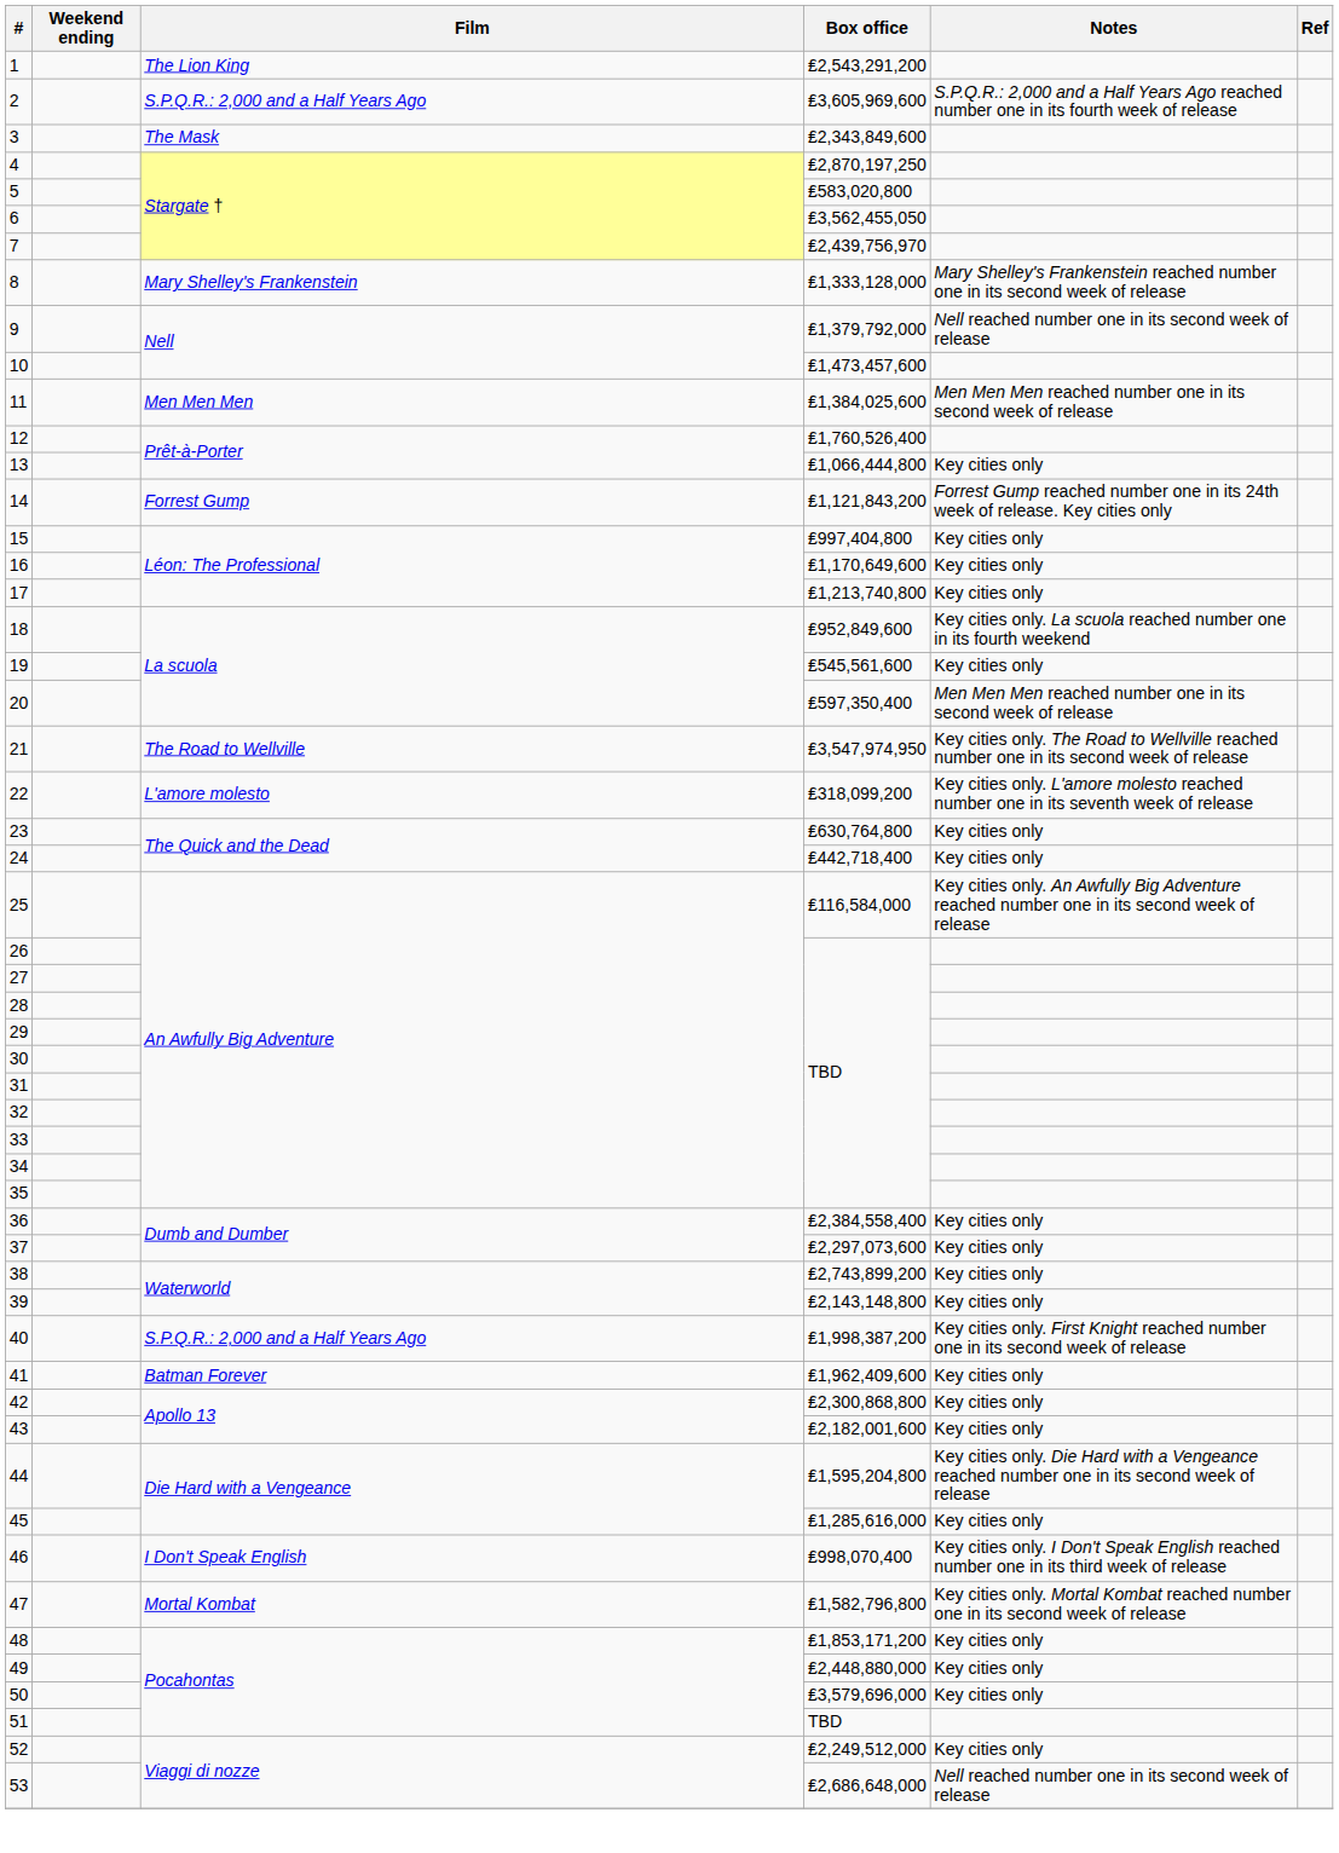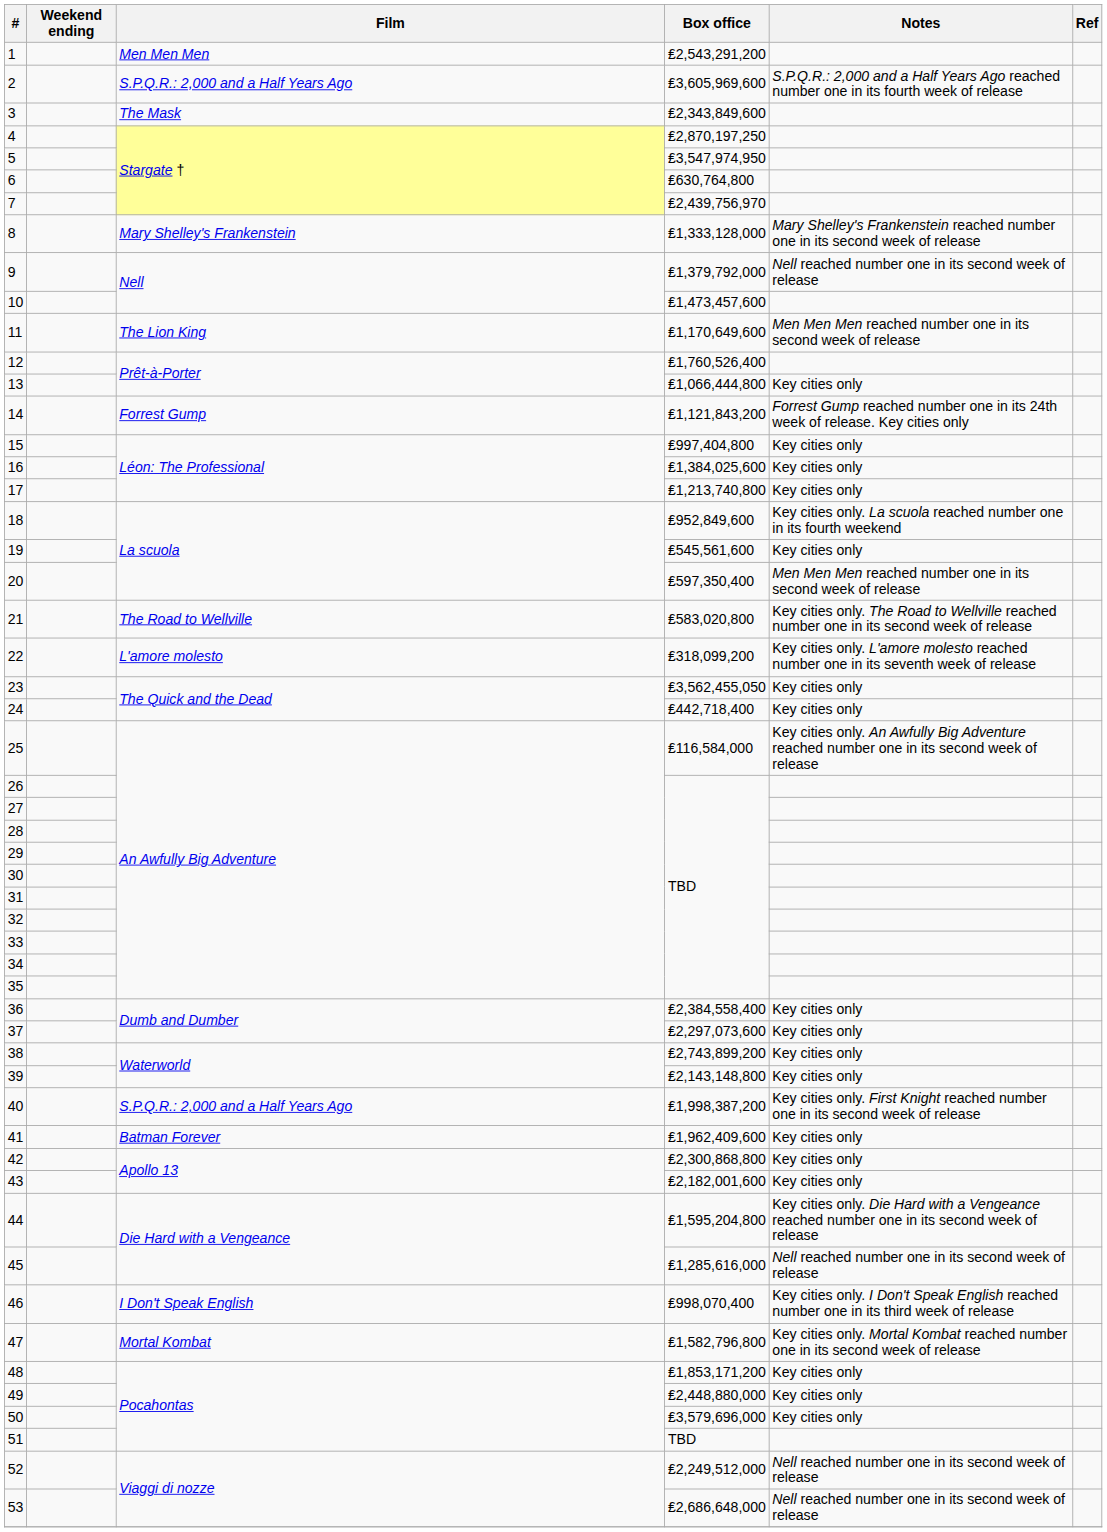1 | Film: The Lion King -> Men Men Men
5 | Box office: ₤583,020,800 -> ₤3,547,974,950
6 | Box office: ₤3,562,455,050 -> ₤630,764,800
11 | Film: Men Men Men -> The Lion King
11 | Box office: ₤1,384,025,600 -> ₤1,170,649,600
16 | Box office: ₤1,170,649,600 -> ₤1,384,025,600
21 | Box office: ₤3,547,974,950 -> ₤583,020,800
23 | Box office: ₤630,764,800 -> ₤3,562,455,050
45 | Notes: Key cities only -> Nell reached number one in its second week of release
52 | Notes: Key cities only -> Nell reached number one in its second week of release
